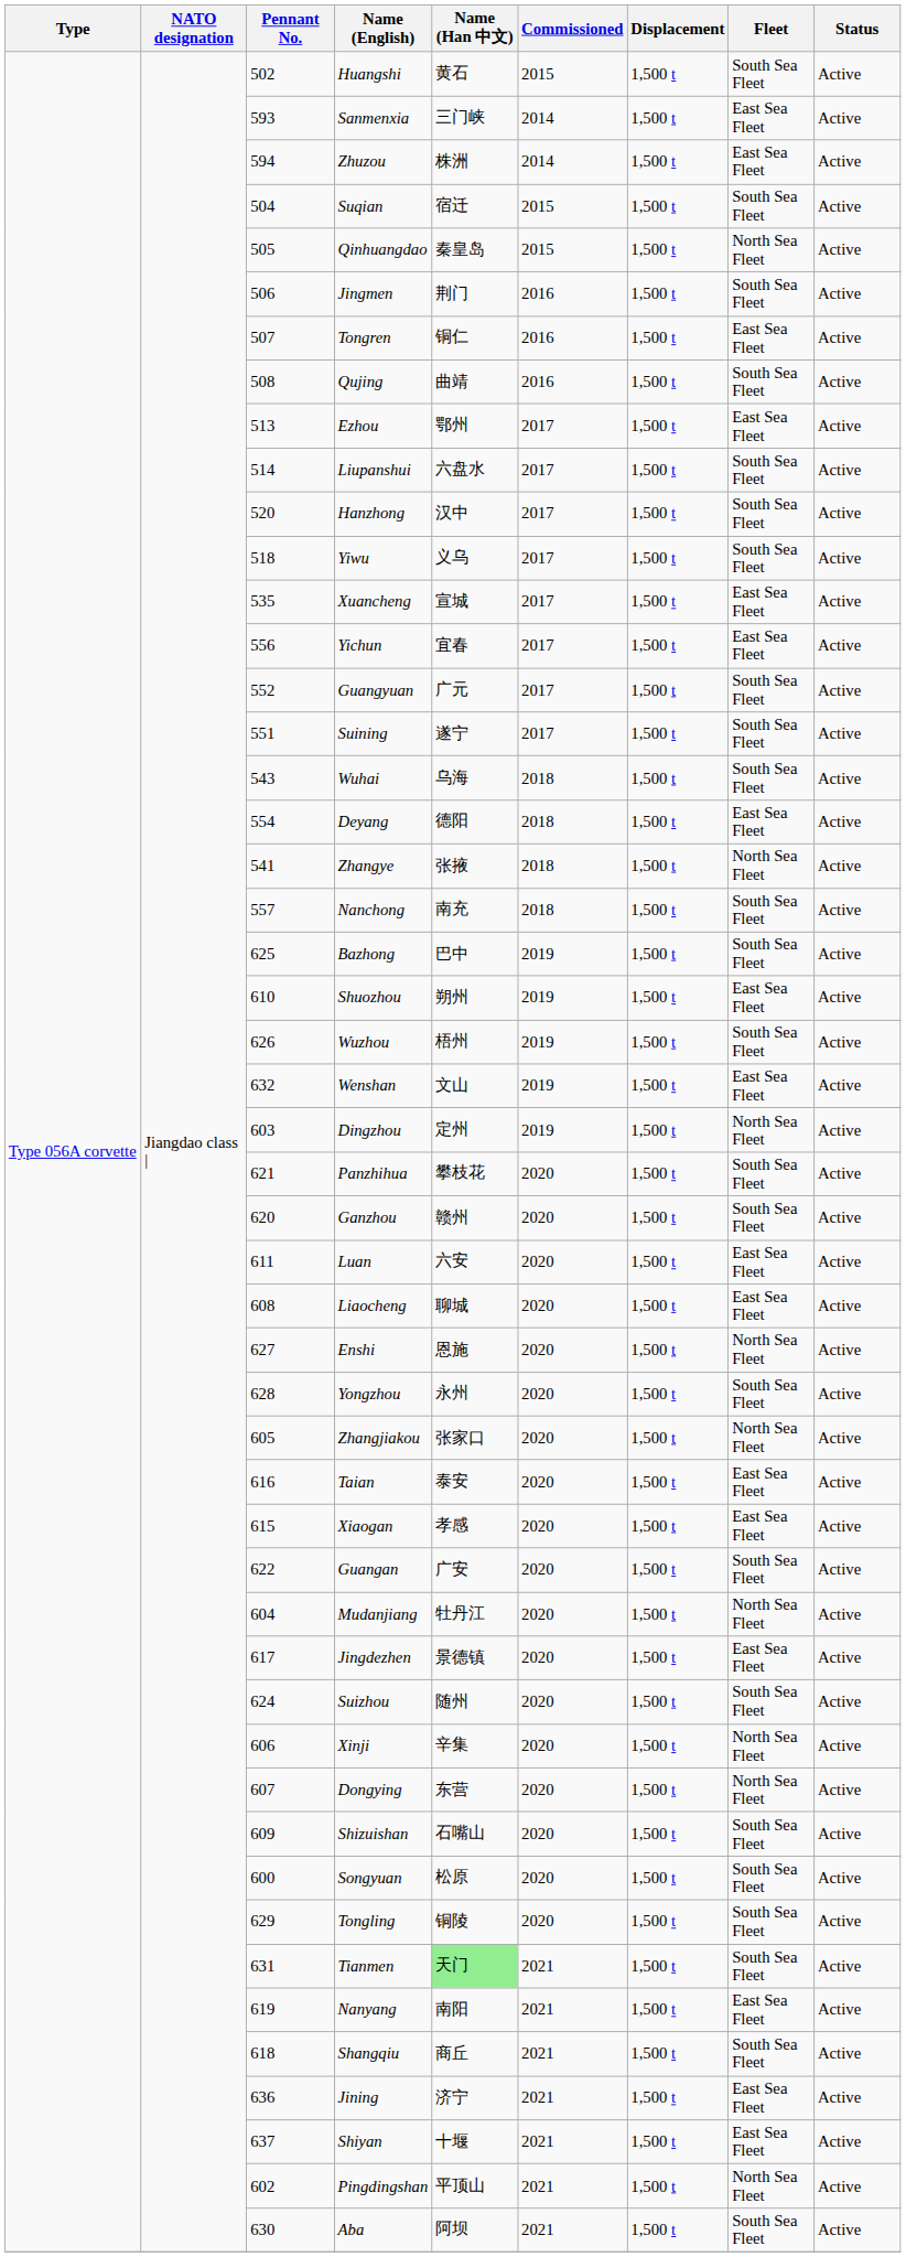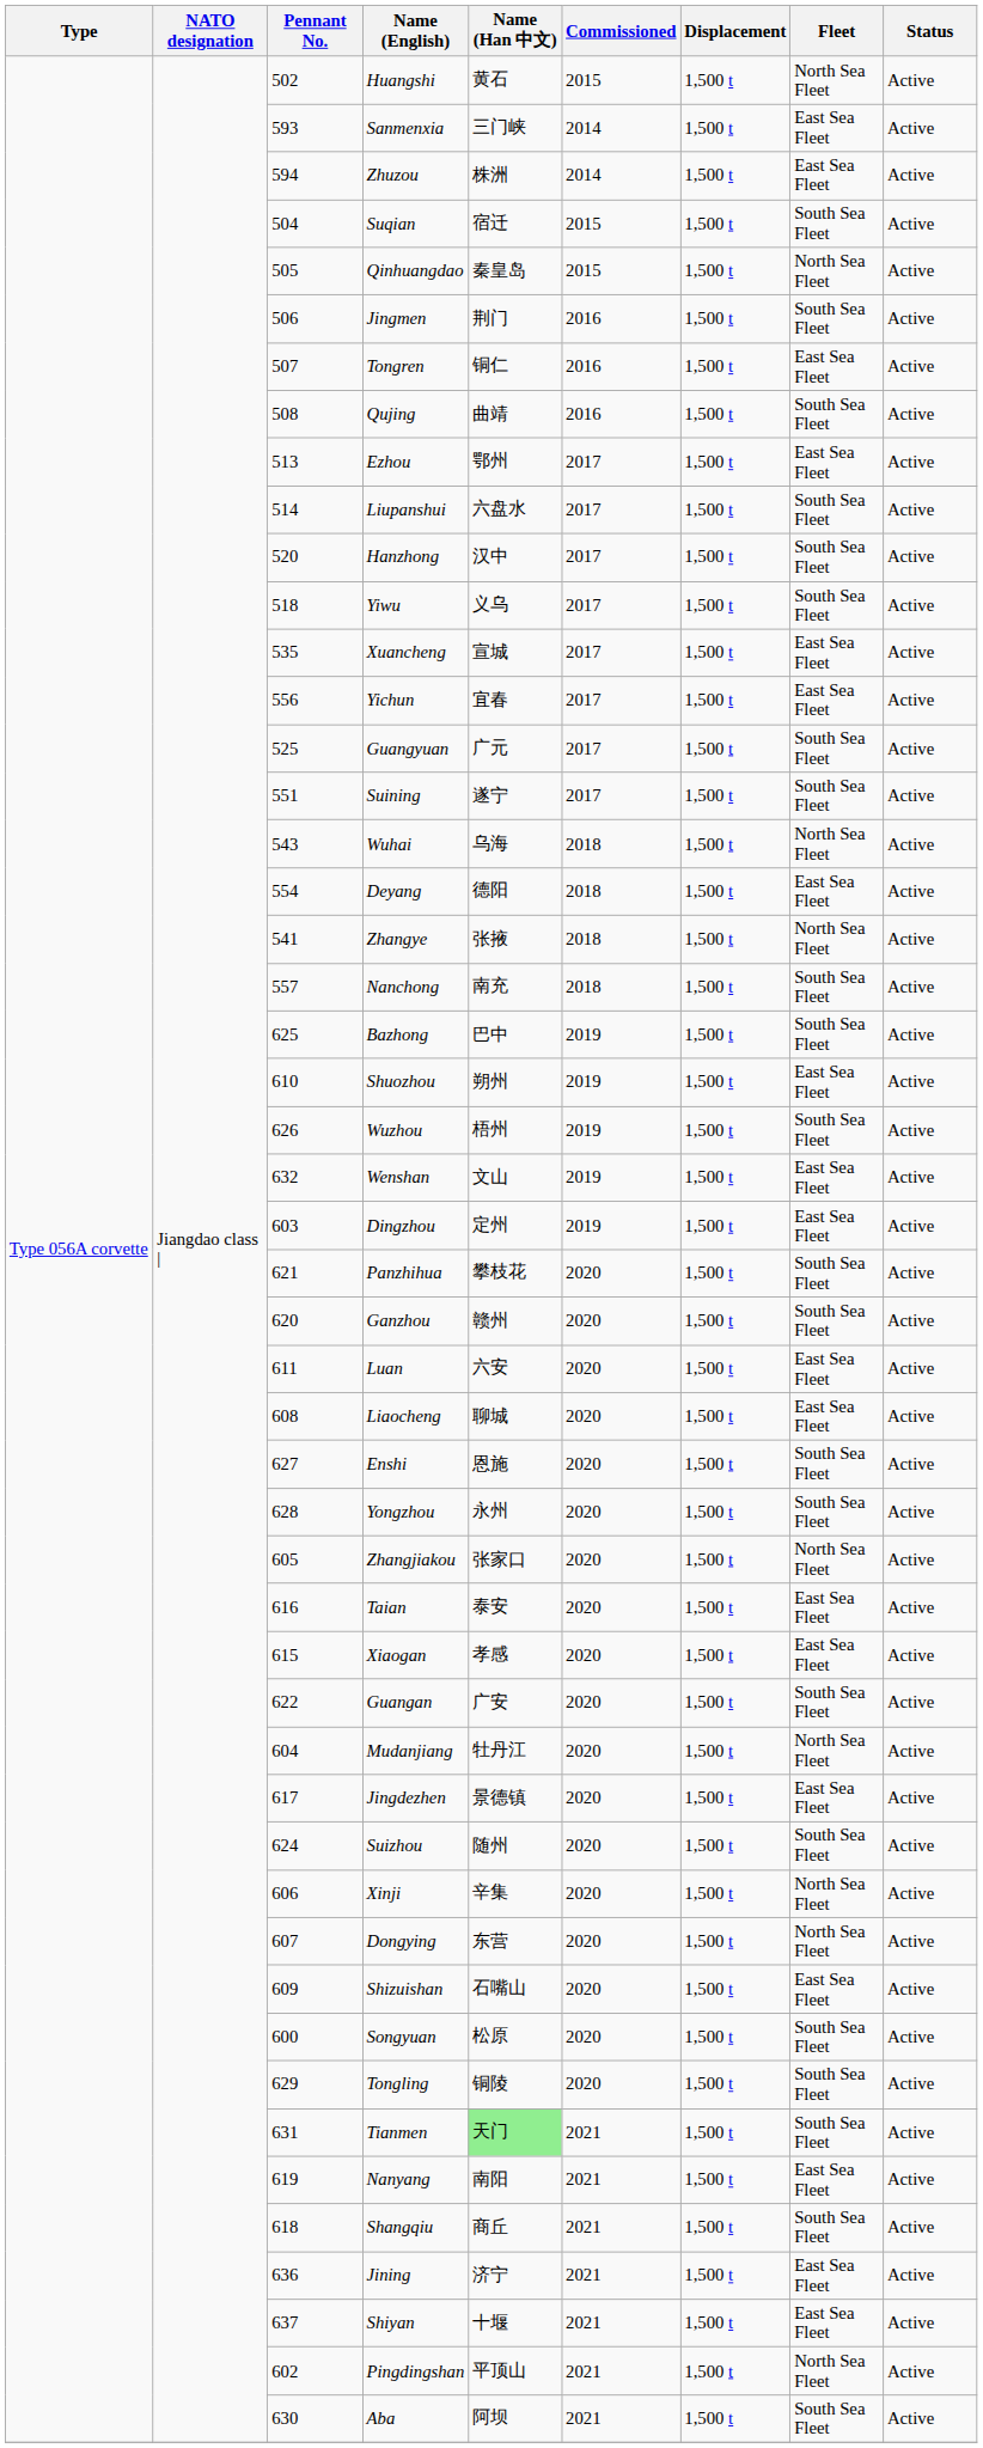Huangshi | Fleet: South Sea Fleet -> North Sea Fleet
Guangyuan | Pennant No.: 552 -> 525
Wuhai | Fleet: South Sea Fleet -> North Sea Fleet
Dingzhou | Fleet: North Sea Fleet -> East Sea Fleet
Enshi | Fleet: North Sea Fleet -> South Sea Fleet
Shizuishan | Fleet: South Sea Fleet -> East Sea Fleet
